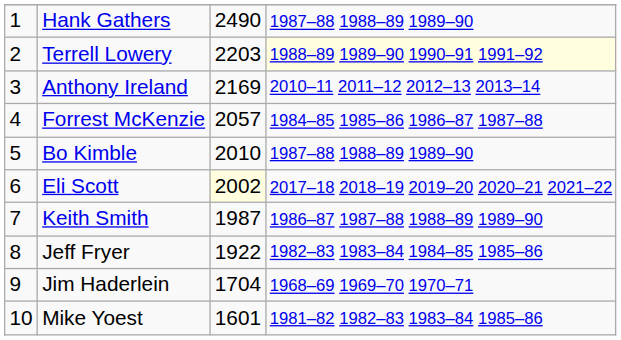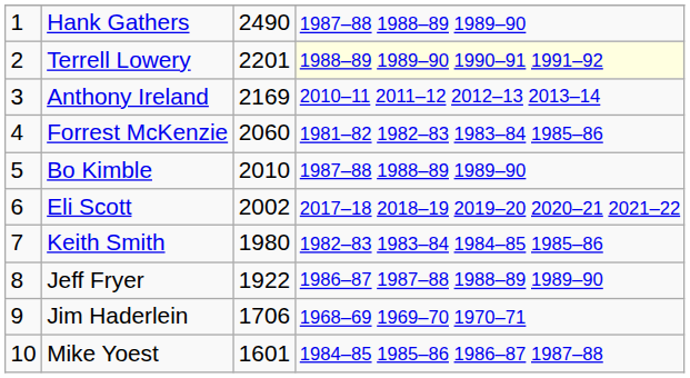Terrell Lowery | column 3: 2203 -> 2201
Forrest McKenzie | column 3: 2057 -> 2060
Forrest McKenzie | column 4: 1984–85 1985–86 1986–87 1987–88 -> 1981–82 1982–83 1983–84 1985–86
Eli Scott | column 3: lightyellow background -> no background
Keith Smith | column 3: 1987 -> 1980
Keith Smith | column 4: 1986–87 1987–88 1988–89 1989–90 -> 1982–83 1983–84 1984–85 1985–86
Jeff Fryer | column 4: 1982–83 1983–84 1984–85 1985–86 -> 1986–87 1987–88 1988–89 1989–90
Jim Haderlein | column 3: 1704 -> 1706
Mike Yoest | column 4: 1981–82 1982–83 1983–84 1985–86 -> 1984–85 1985–86 1986–87 1987–88
